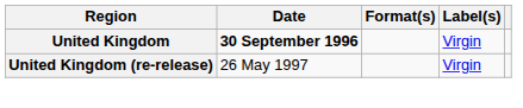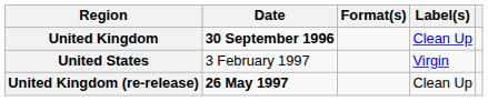United Kingdom | Label(s): Virgin -> Clean Up
+ row: United States | 3 February 1997 | Virgin
United Kingdom (re-release) | Date: normal -> bold
United Kingdom (re-release) | Label(s): Virgin -> Clean Up
